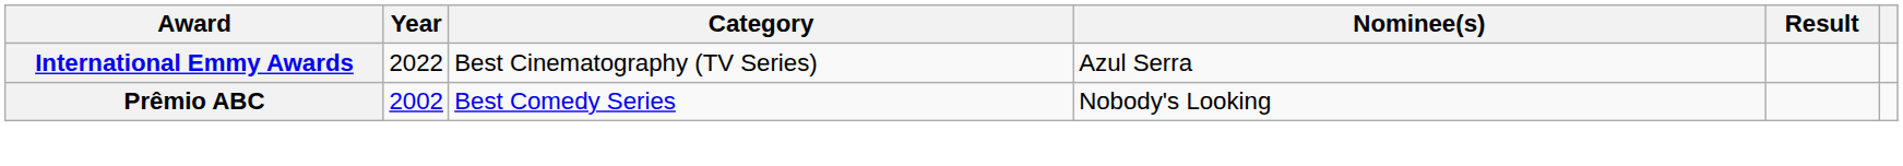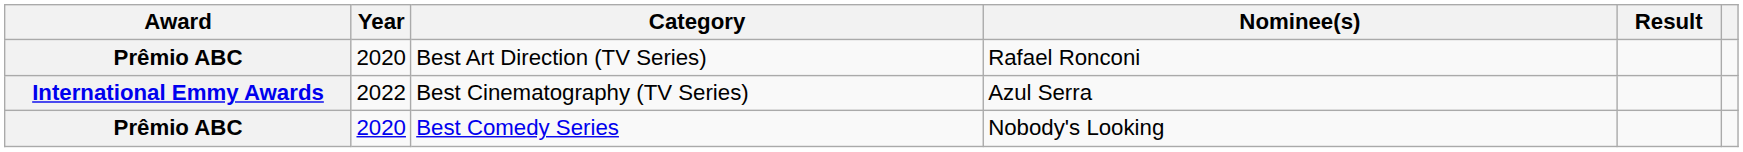+ row: Prêmio ABC | 2020 | Best Art Direction (TV Series) | Rafael Ronconi
Best Comedy Series | Year: 2002 -> 2020
